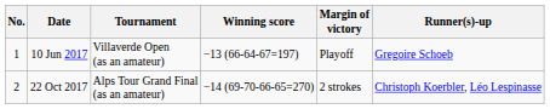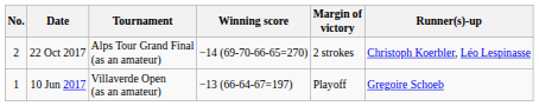rows swapped: 10 Jun 2017 <-> 22 Oct 2017
